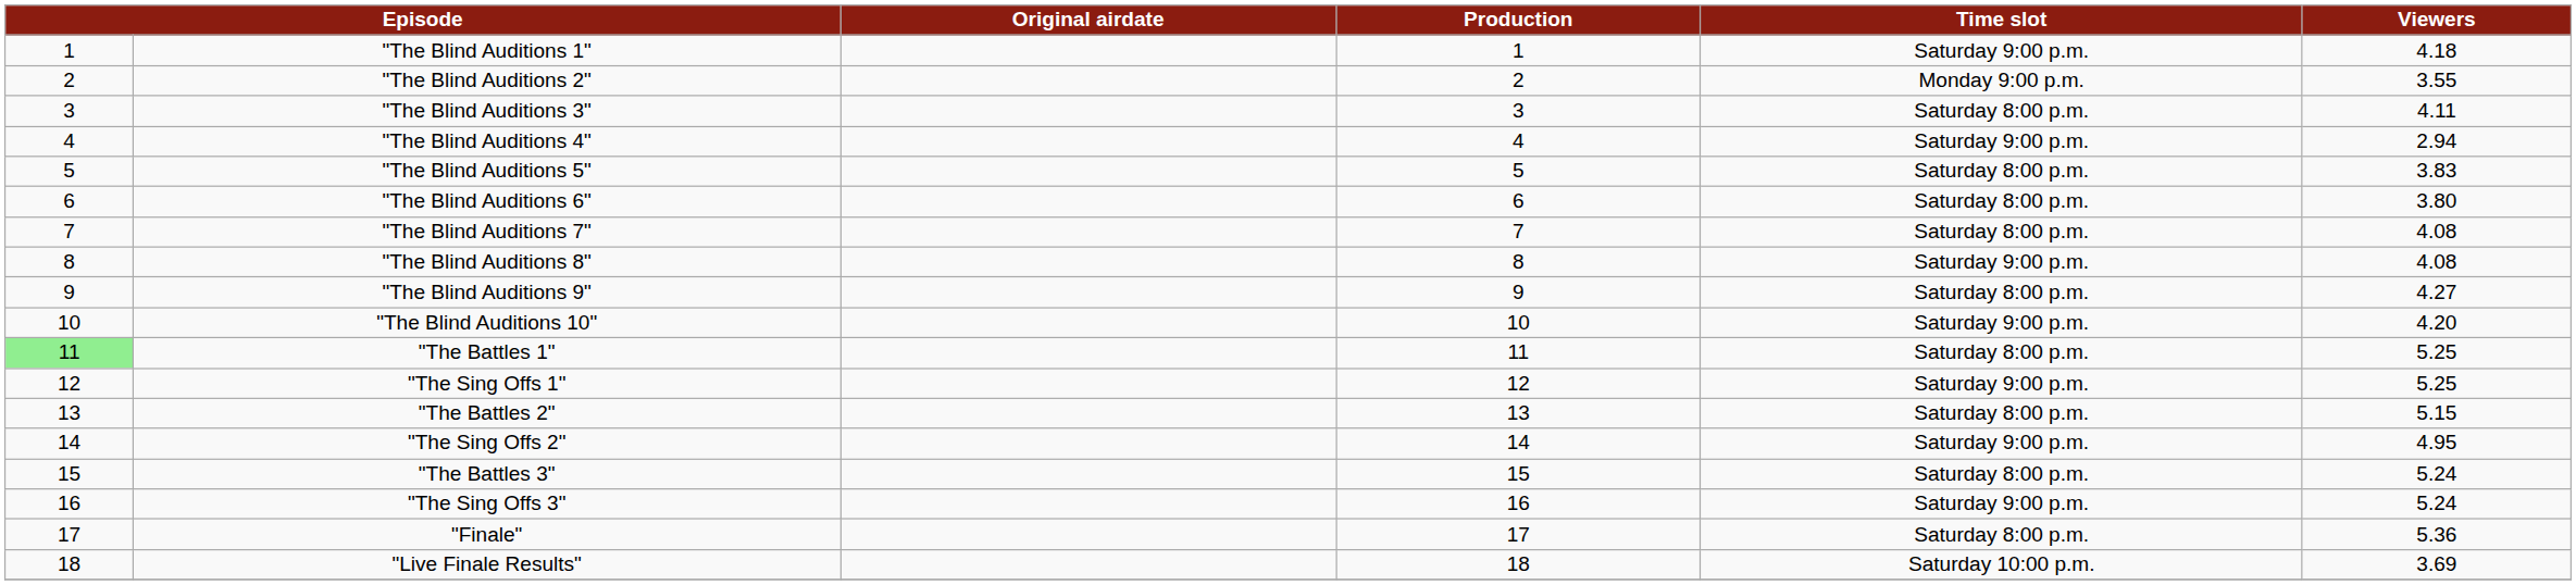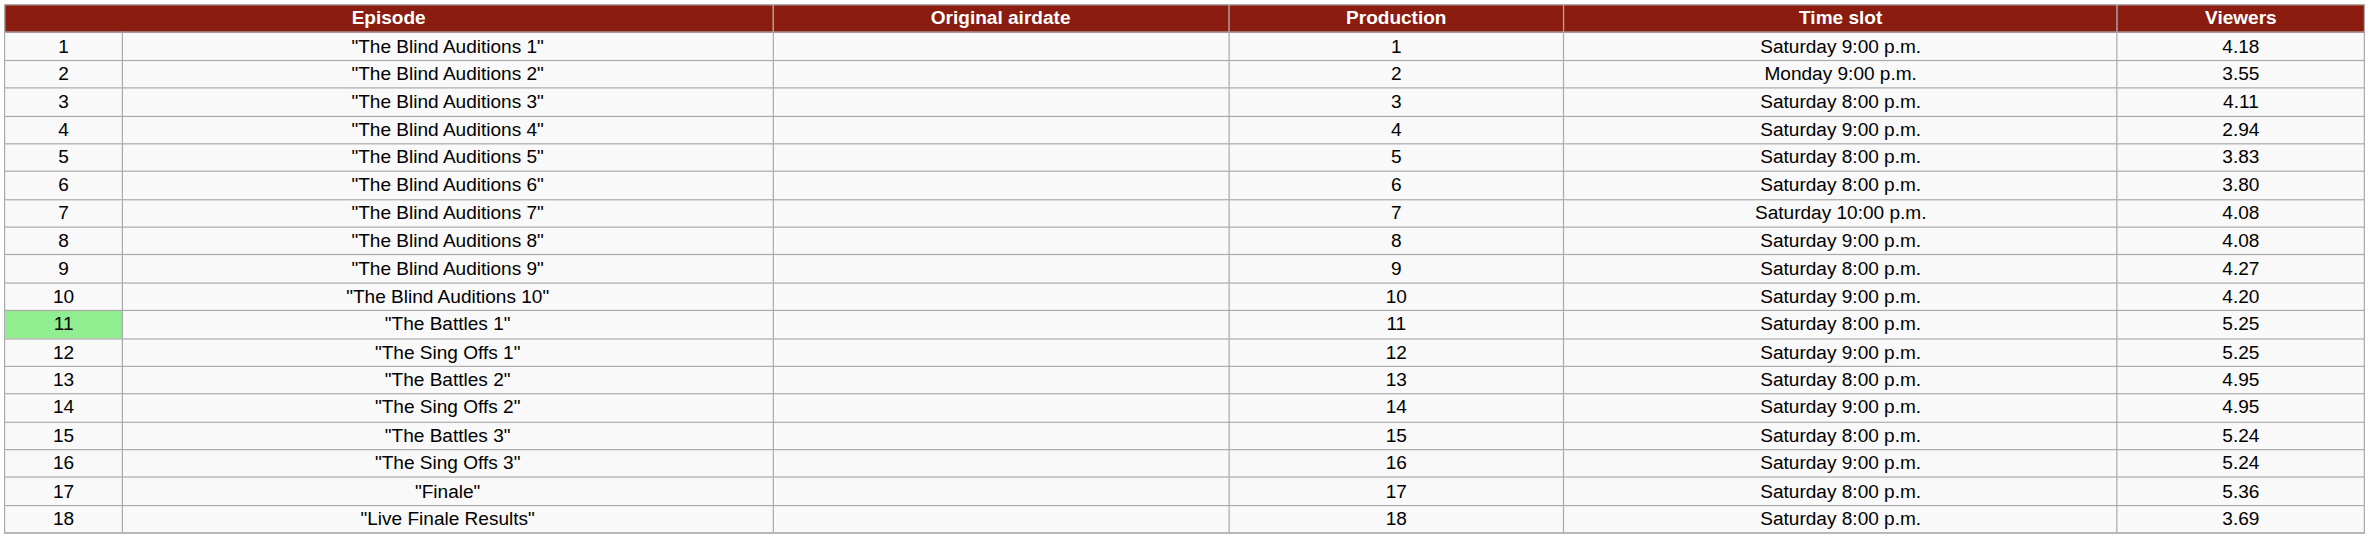"The Blind Auditions 7" | Time slot: Saturday 8:00 p.m. -> Saturday 10:00 p.m.
"The Battles 2" | Viewers: 5.15 -> 4.95
"Live Finale Results" | Time slot: Saturday 10:00 p.m. -> Saturday 8:00 p.m.
